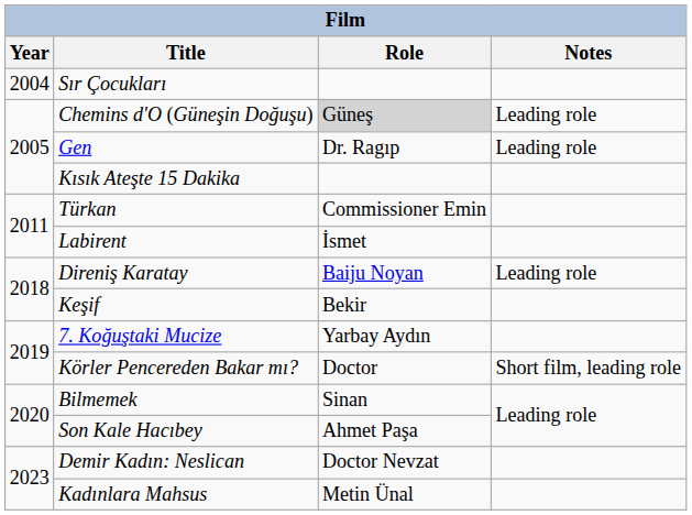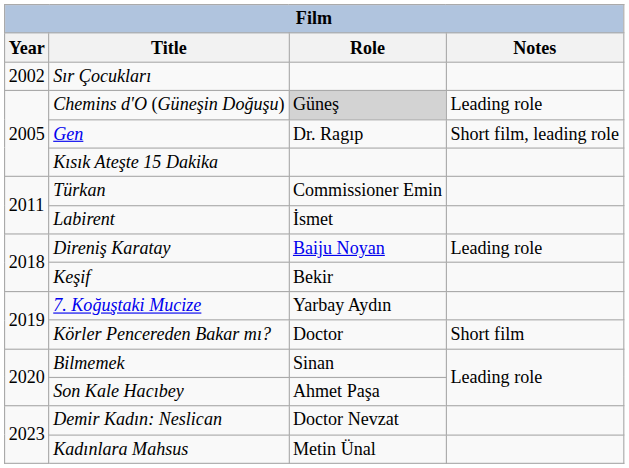Sır Çocukları | Year: 2004 -> 2002
Gen | Notes: Leading role -> Short film, leading role
Körler Pencereden Bakar mı? | Notes: Short film, leading role -> Short film
